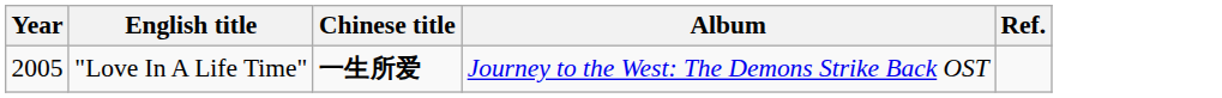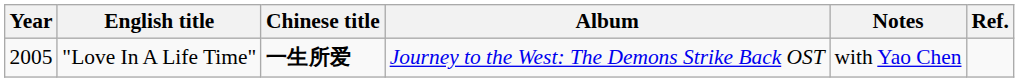+ column: Notes | with Yao Chen
